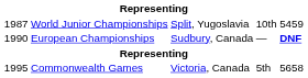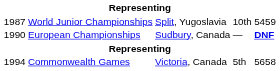Commonwealth Games | column 1: 1995 -> 1994
